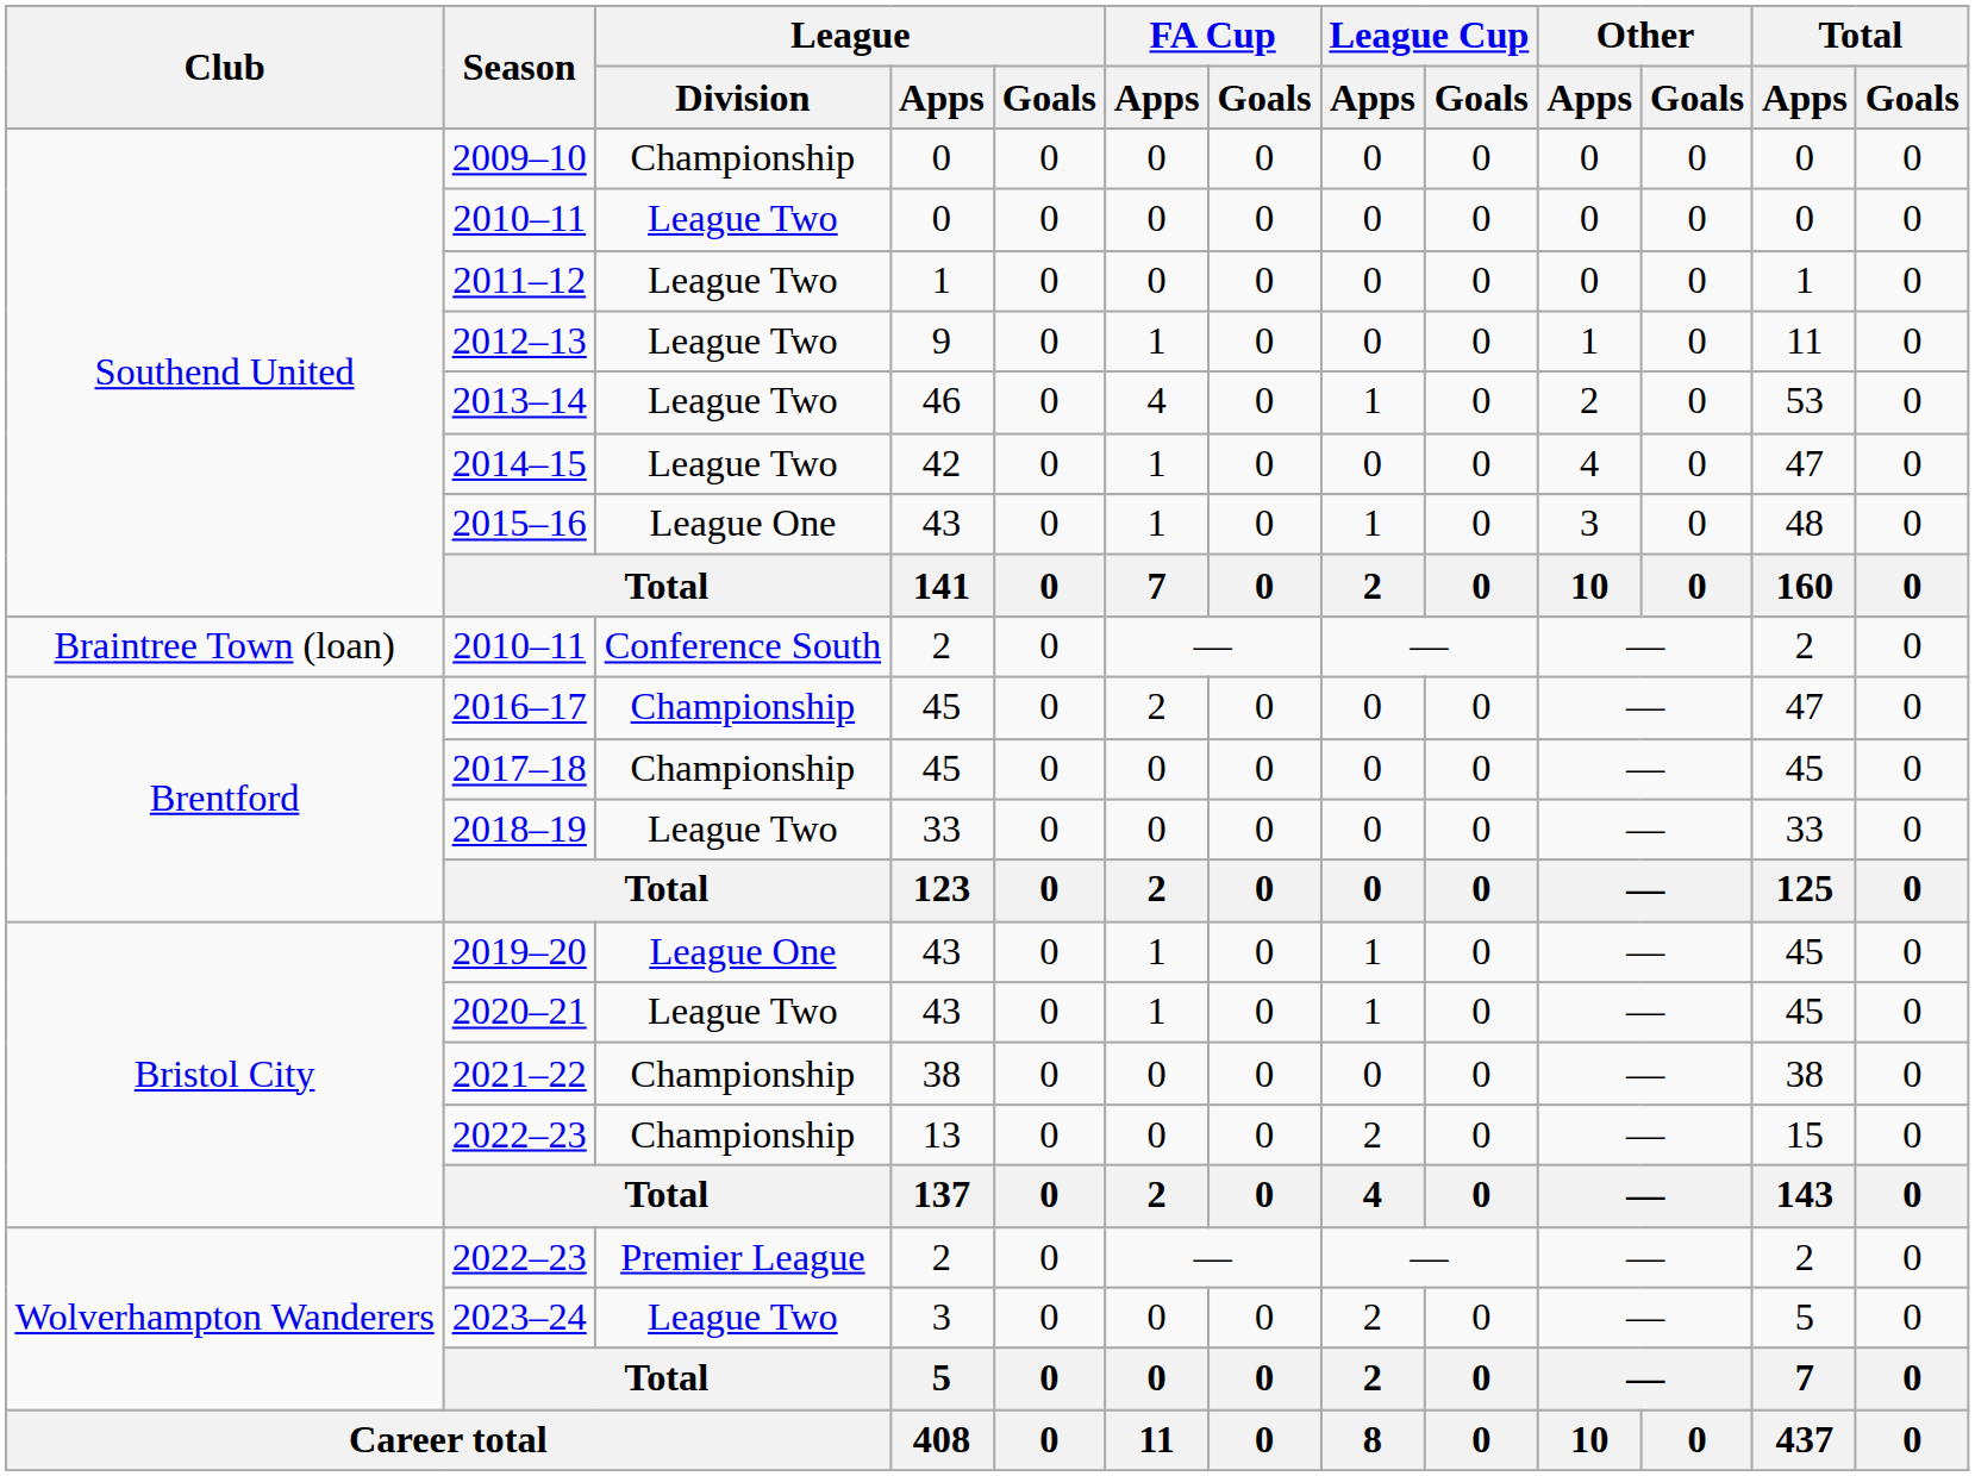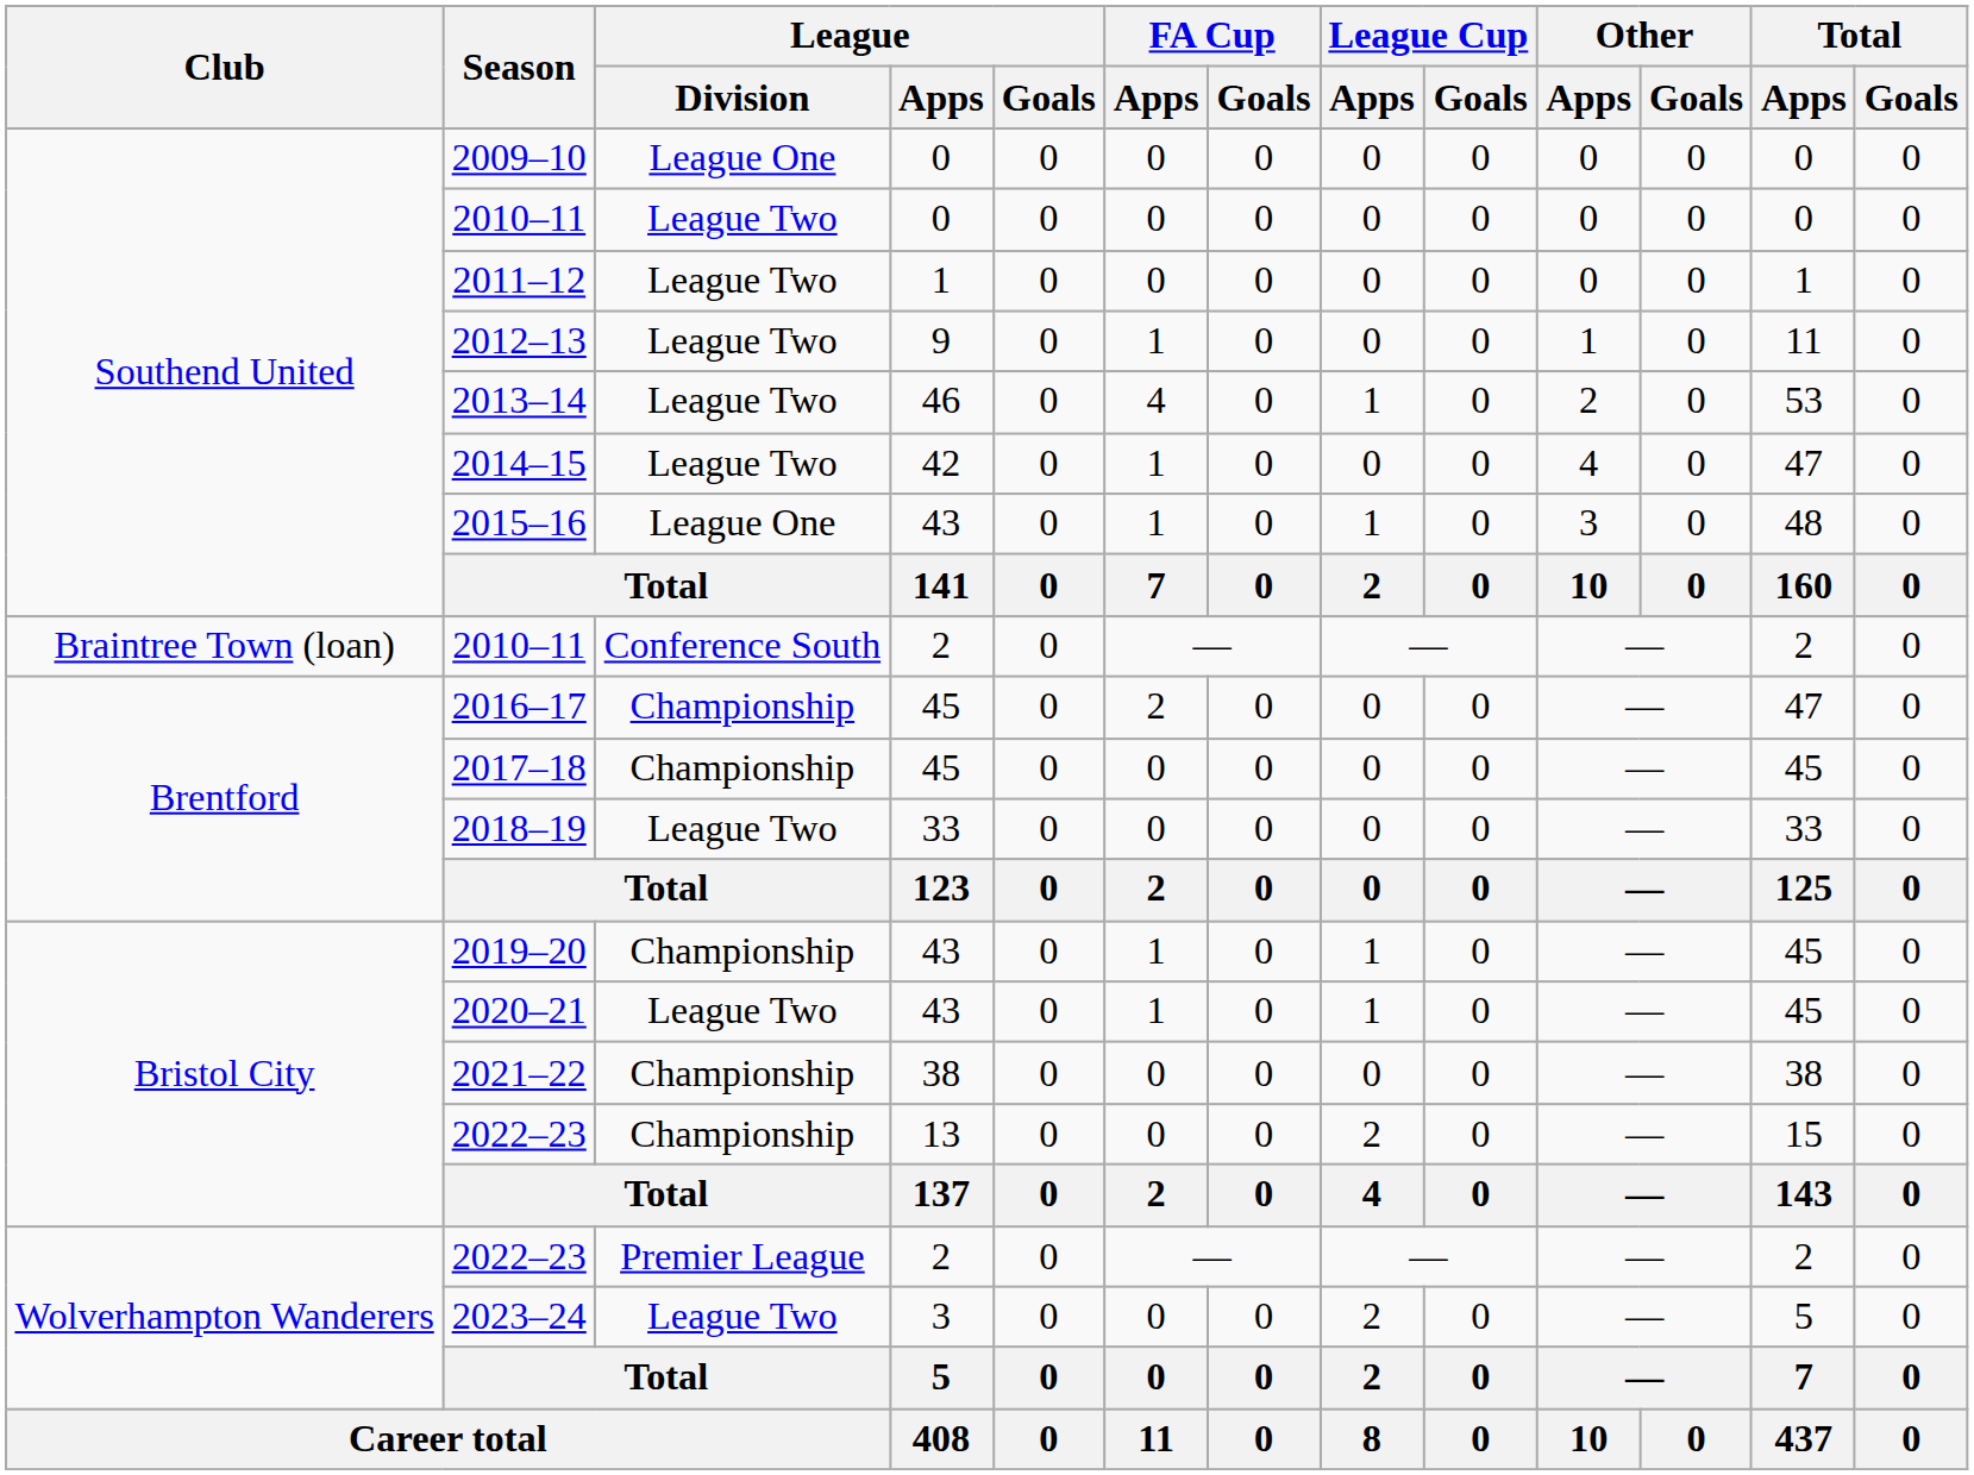2009–10 | League / Division: Championship -> League One
2019–20 | League / Division: League One -> Championship
